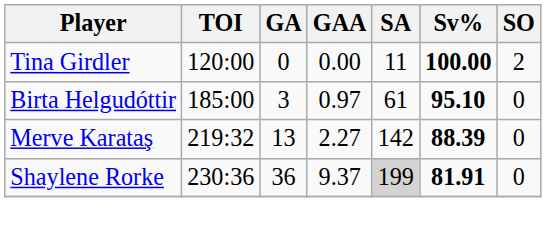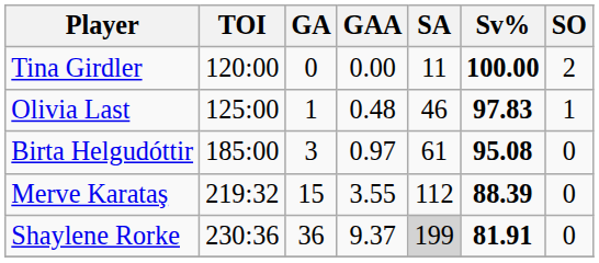+ row: Olivia Last | 125:00 | 1 | 0.48 | 46 | 97.83 | 1
Birta Helgudóttir | Sv%: 95.10 -> 95.08
Merve Karataş | GA: 13 -> 15
Merve Karataş | GAA: 2.27 -> 3.55
Merve Karataş | SA: 142 -> 112
